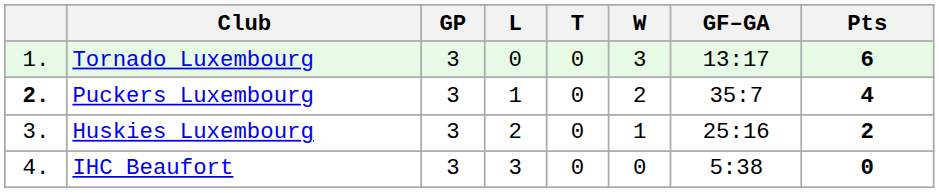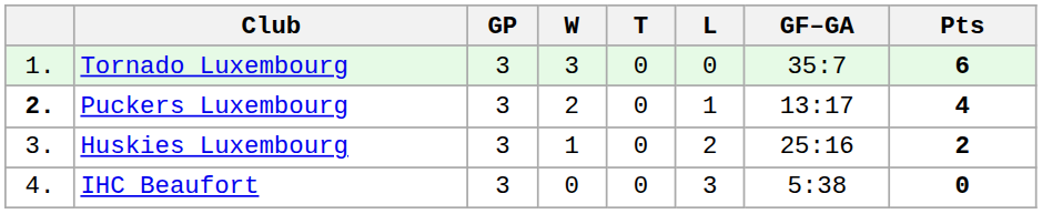columns swapped: W <-> L
Tornado Luxembourg | GF–GA: 13:17 -> 35:7
Puckers Luxembourg | GF–GA: 35:7 -> 13:17
